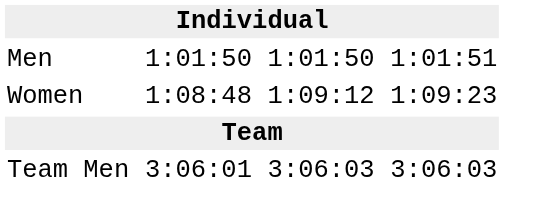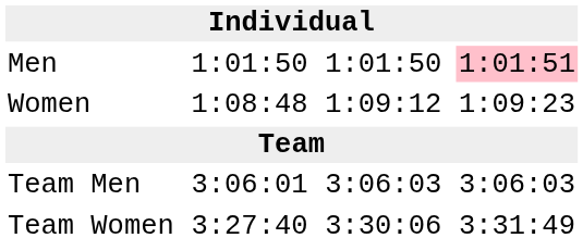Men | column 7: no background -> pink background
+ row: Team Women | 3:27:40 | 3:30:06 | 3:31:49
